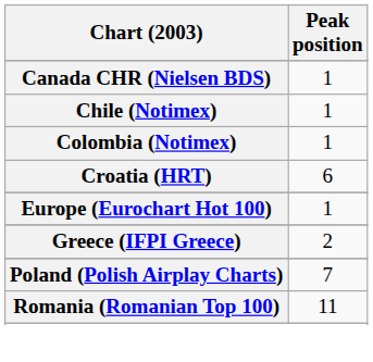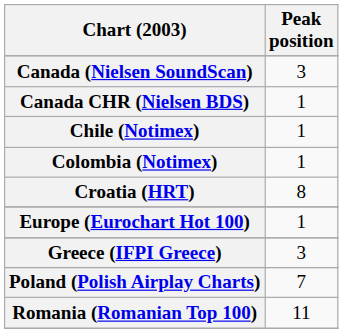+ row: Canada (Nielsen SoundScan) | 3
Croatia (HRT) | Peak position: 6 -> 8
Greece (IFPI Greece) | Peak position: 2 -> 3
